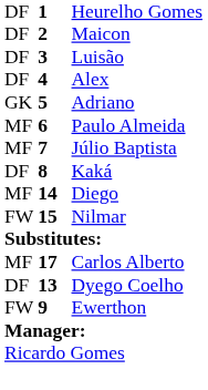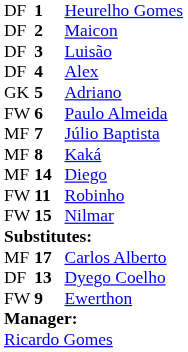Paulo Almeida | column 1: MF -> FW
Kaká | column 1: DF -> MF
+ row: FW | 11 | Robinho
